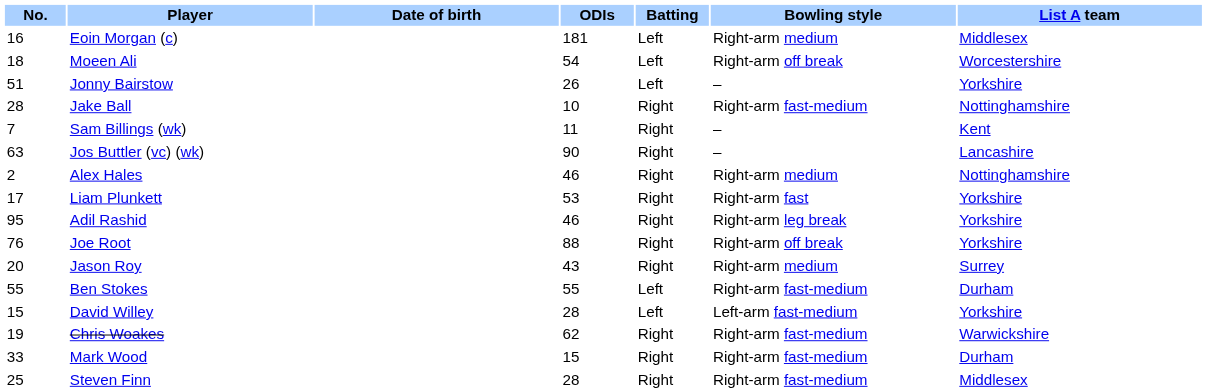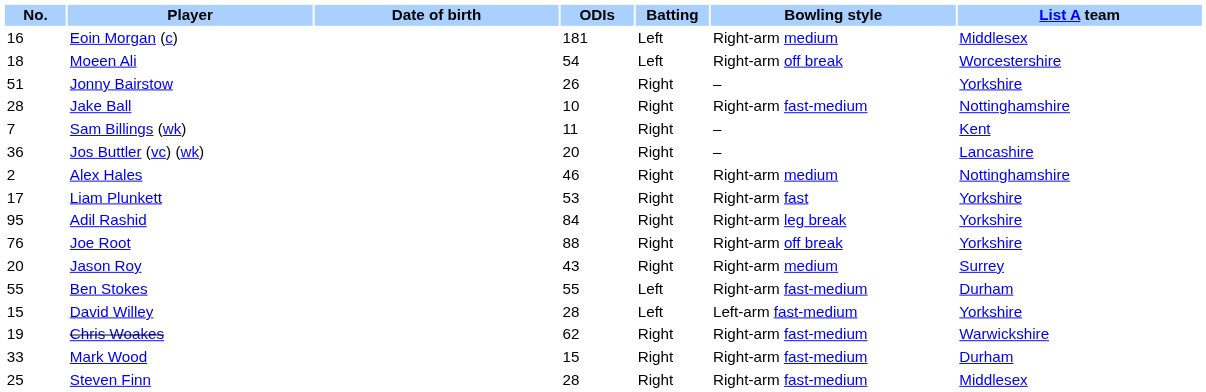Jonny Bairstow | Batting: Left -> Right
Jos Buttler (vc) (wk) | No.: 63 -> 36
Jos Buttler (vc) (wk) | ODIs: 90 -> 20
Adil Rashid | ODIs: 46 -> 84
